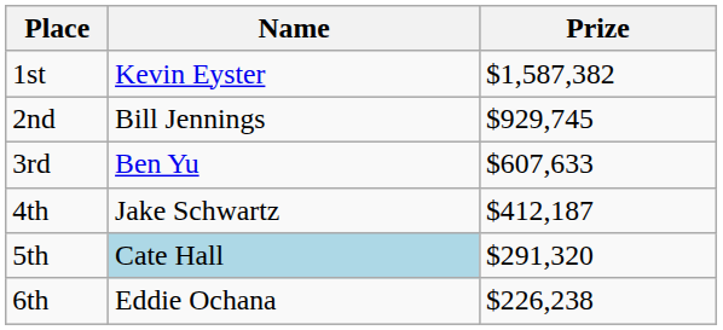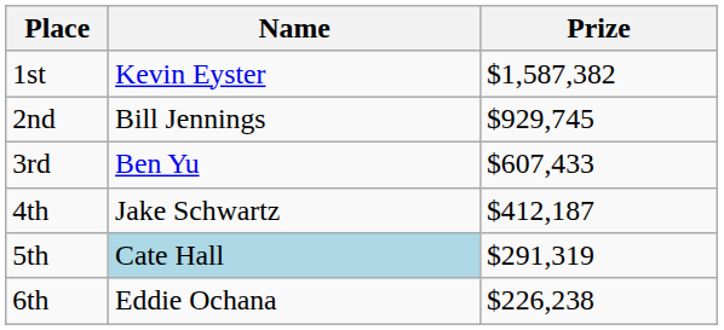3rd | Prize: $607,633 -> $607,433
5th | Prize: $291,320 -> $291,319
